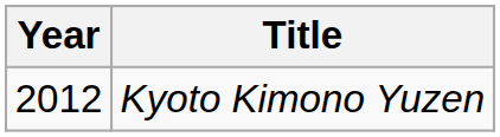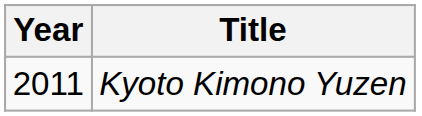Kyoto Kimono Yuzen | Year: 2012 -> 2011
